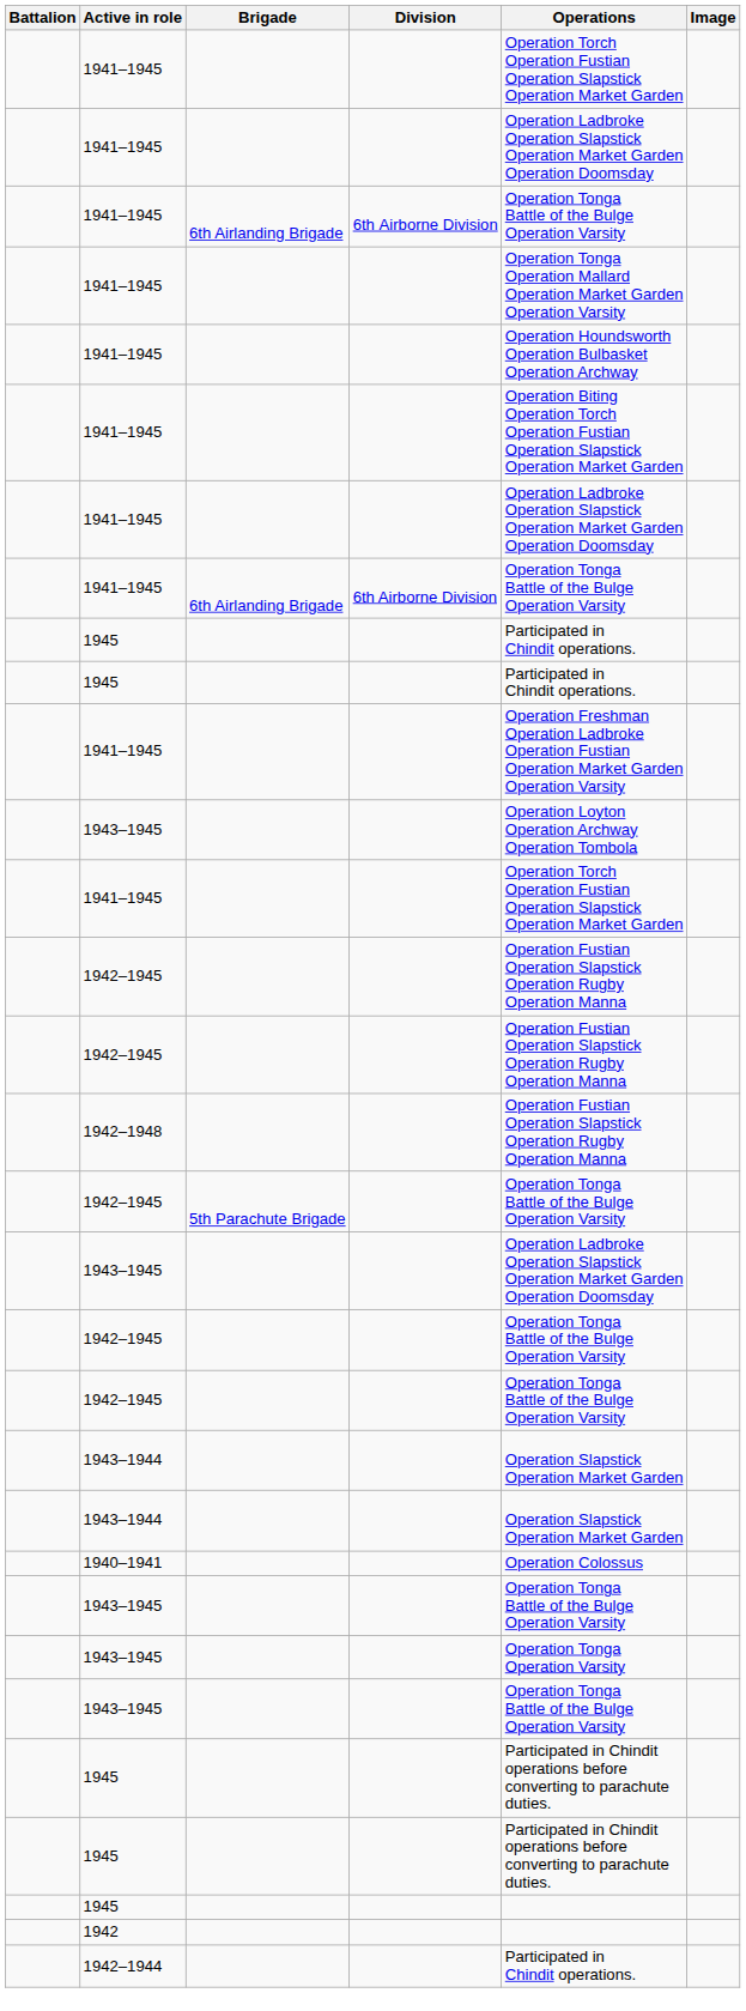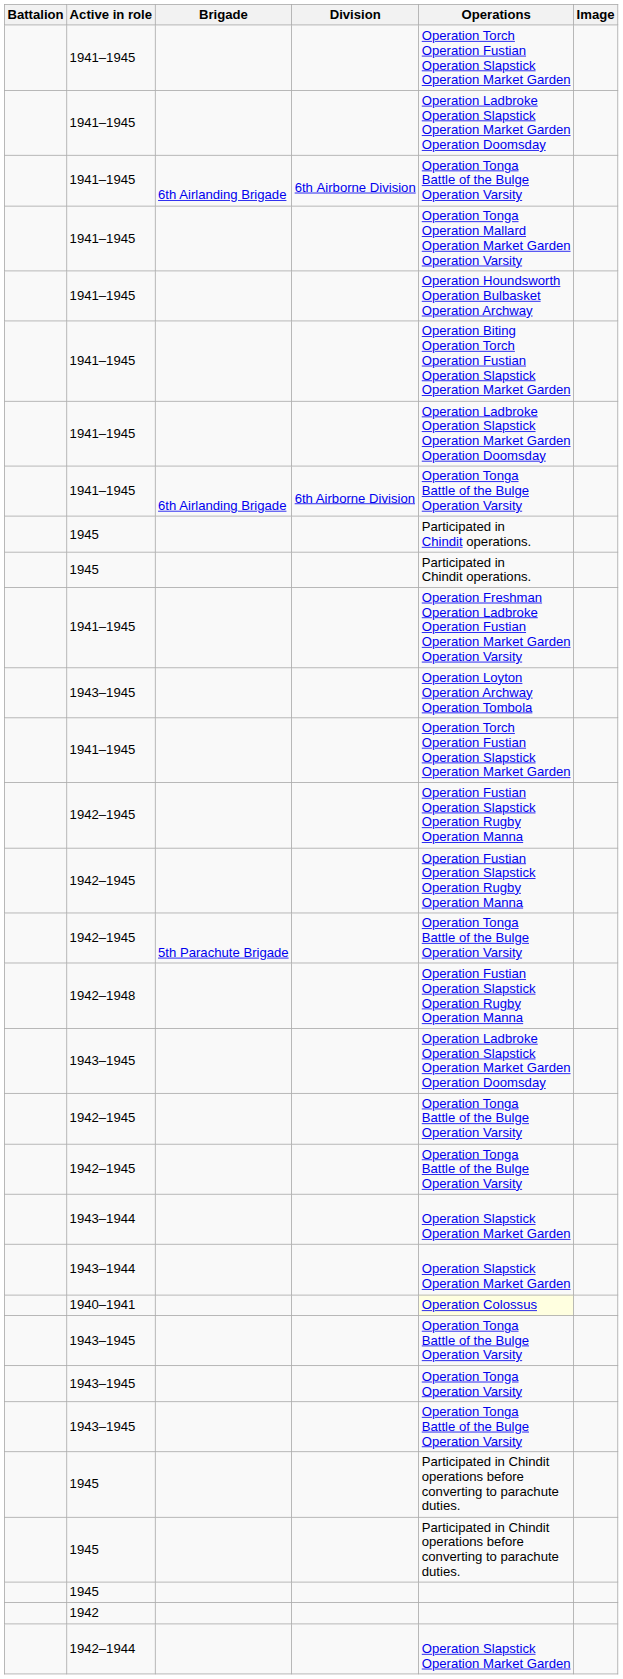rows swapped: 1942–1948 <-> 1942–1945 / 5th Parachute Brigade
1940–1941 | Operations: no background -> lightyellow background
1942–1944 | Operations: Participated in Chindit operations. -> Operation Slapstick Operation Market Garden
